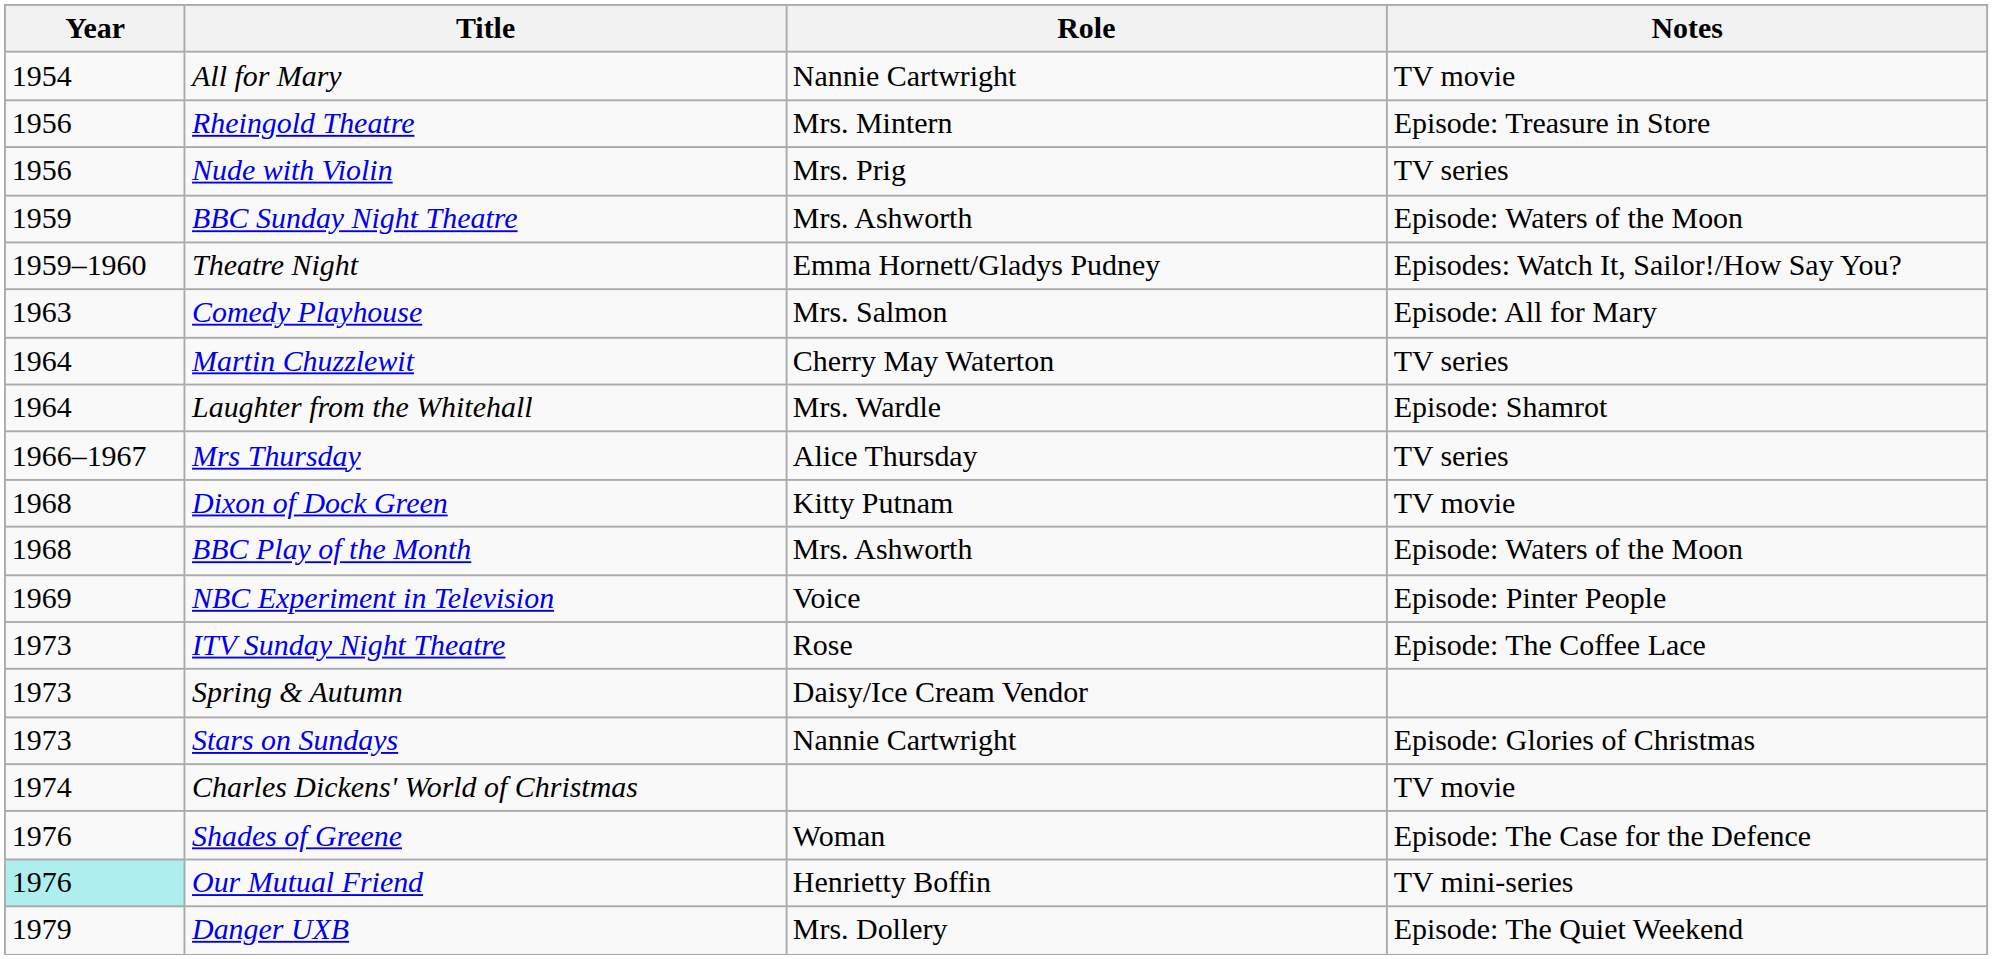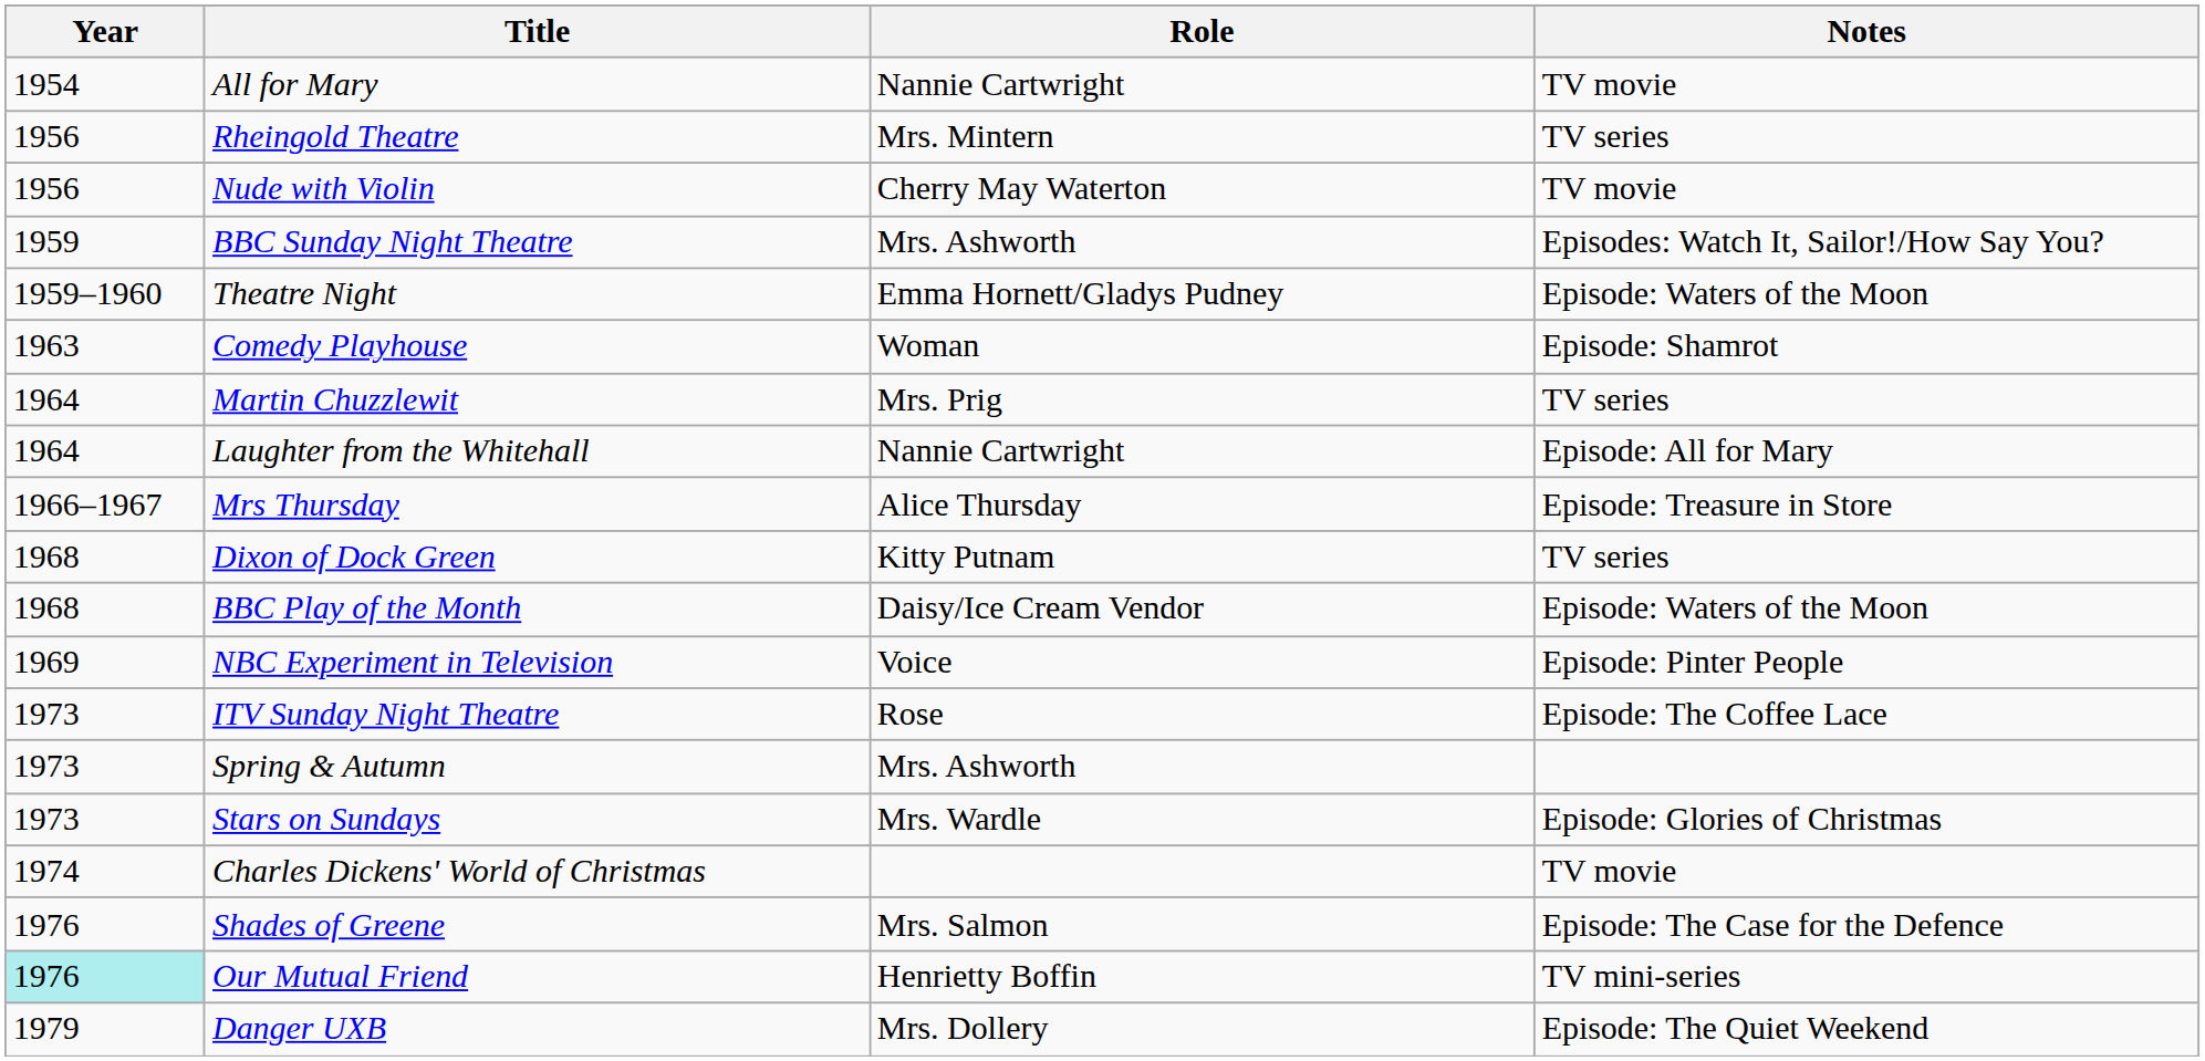Rheingold Theatre | Notes: Episode: Treasure in Store -> TV series
Nude with Violin | Role: Mrs. Prig -> Cherry May Waterton
Nude with Violin | Notes: TV series -> TV movie
BBC Sunday Night Theatre | Notes: Episode: Waters of the Moon -> Episodes: Watch It, Sailor!/How Say You?
Theatre Night | Notes: Episodes: Watch It, Sailor!/How Say You? -> Episode: Waters of the Moon
Comedy Playhouse | Role: Mrs. Salmon -> Woman
Comedy Playhouse | Notes: Episode: All for Mary -> Episode: Shamrot
Martin Chuzzlewit | Role: Cherry May Waterton -> Mrs. Prig
Laughter from the Whitehall | Role: Mrs. Wardle -> Nannie Cartwright
Laughter from the Whitehall | Notes: Episode: Shamrot -> Episode: All for Mary
Mrs Thursday | Notes: TV series -> Episode: Treasure in Store
Dixon of Dock Green | Notes: TV movie -> TV series
BBC Play of the Month | Role: Mrs. Ashworth -> Daisy/Ice Cream Vendor
Spring & Autumn | Role: Daisy/Ice Cream Vendor -> Mrs. Ashworth
Stars on Sundays | Role: Nannie Cartwright -> Mrs. Wardle
Shades of Greene | Role: Woman -> Mrs. Salmon
